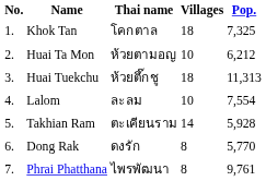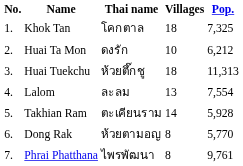Huai Ta Mon | Thai name: ห้วยตามอญ -> ดงรัก
Lalom | Villages: 10 -> 13
Dong Rak | Thai name: ดงรัก -> ห้วยตามอญ
